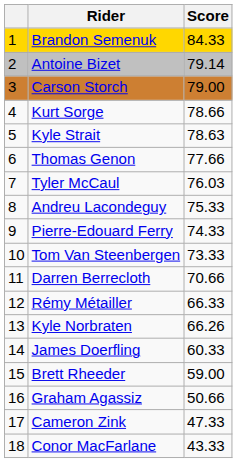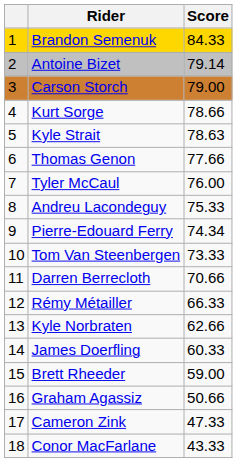Tyler McCaul | Score: 76.03 -> 76.00
Pierre-Edouard Ferry | Score: 74.33 -> 74.34
Kyle Norbraten | Score: 66.26 -> 62.66
